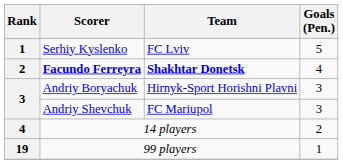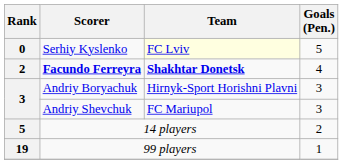Serhiy Kyslenko | Rank: 1 -> 0
Serhiy Kyslenko | Team: no background -> lightyellow background
14 players | Rank: 4 -> 5
